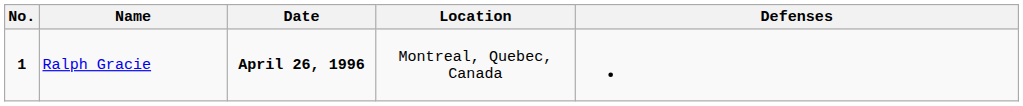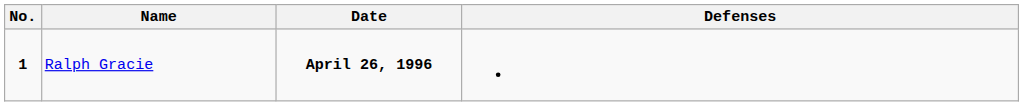- column: Location | Montreal, Quebec, Canada
